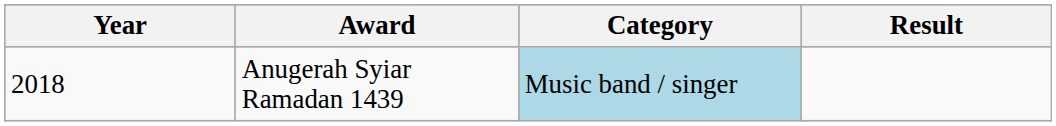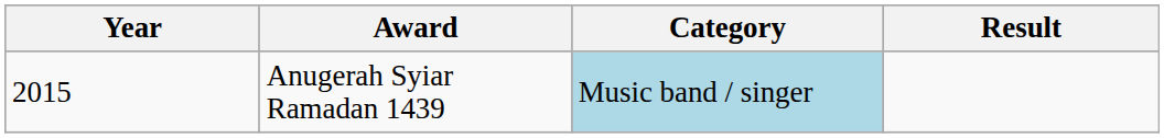Anugerah Syiar Ramadan 1439 | Year: 2018 -> 2015
